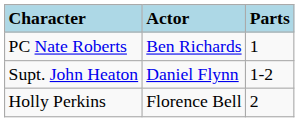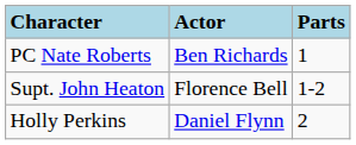Supt. John Heaton | Actor: Daniel Flynn -> Florence Bell
Holly Perkins | Actor: Florence Bell -> Daniel Flynn
